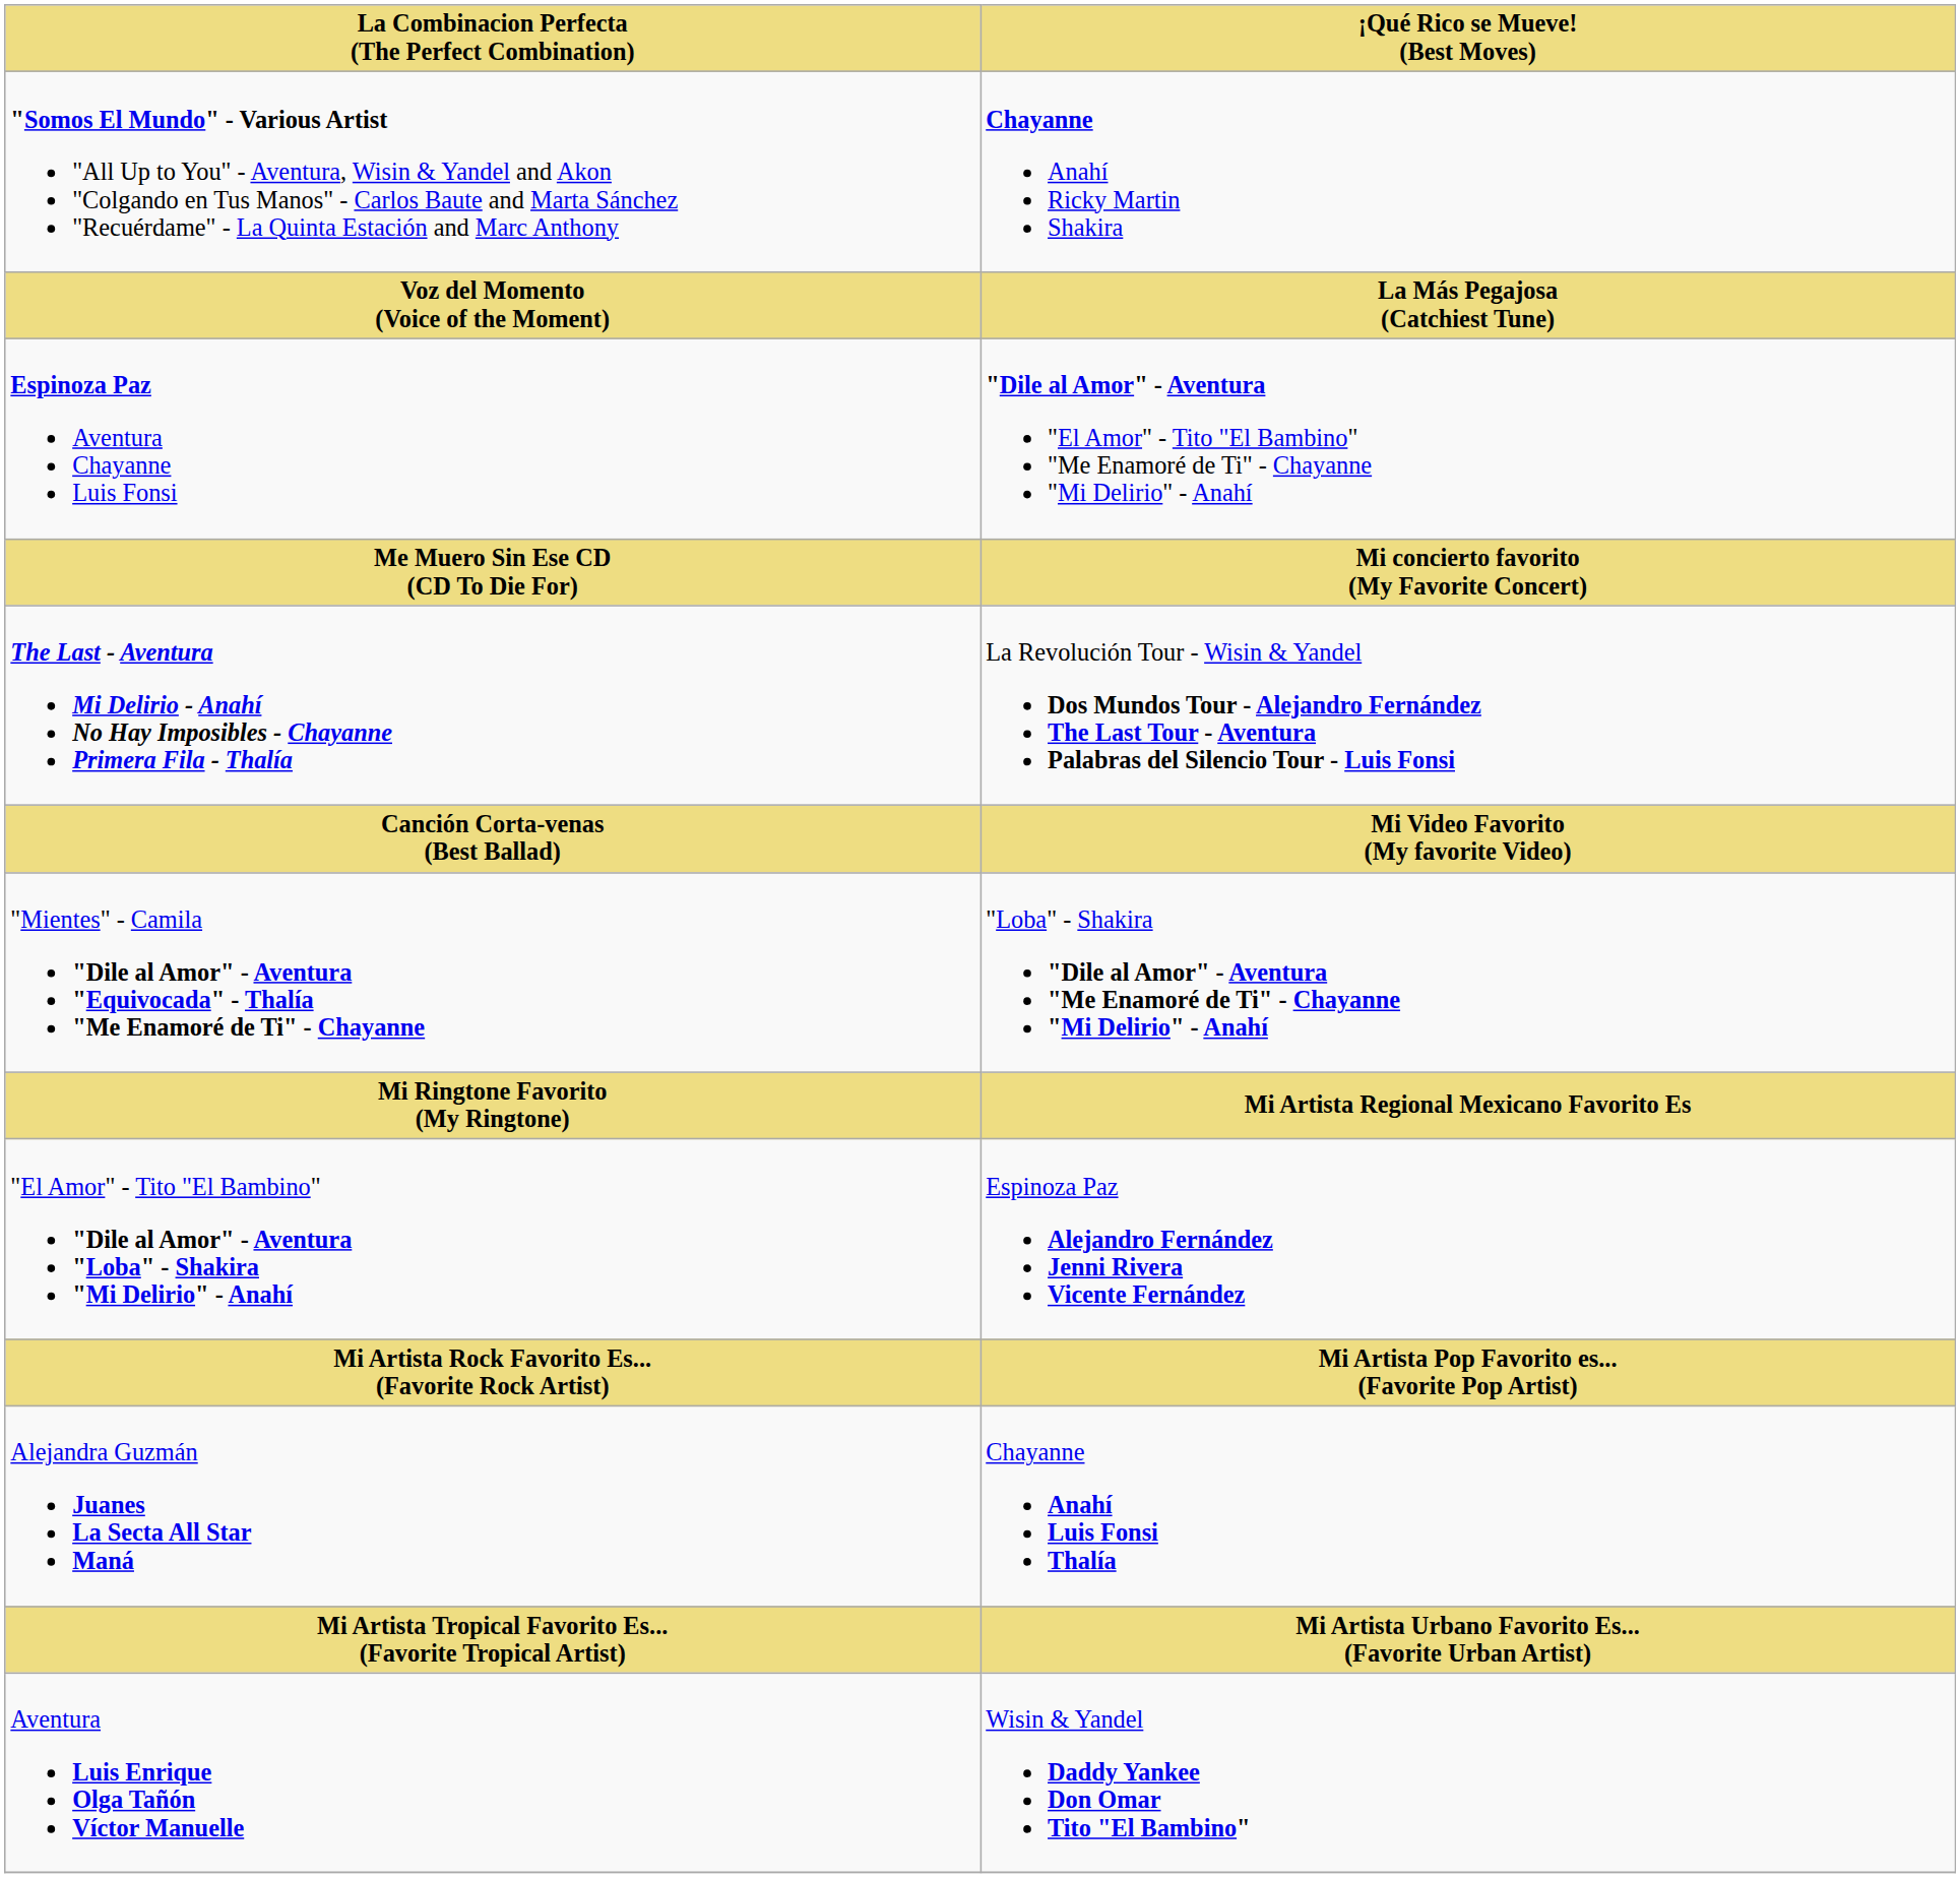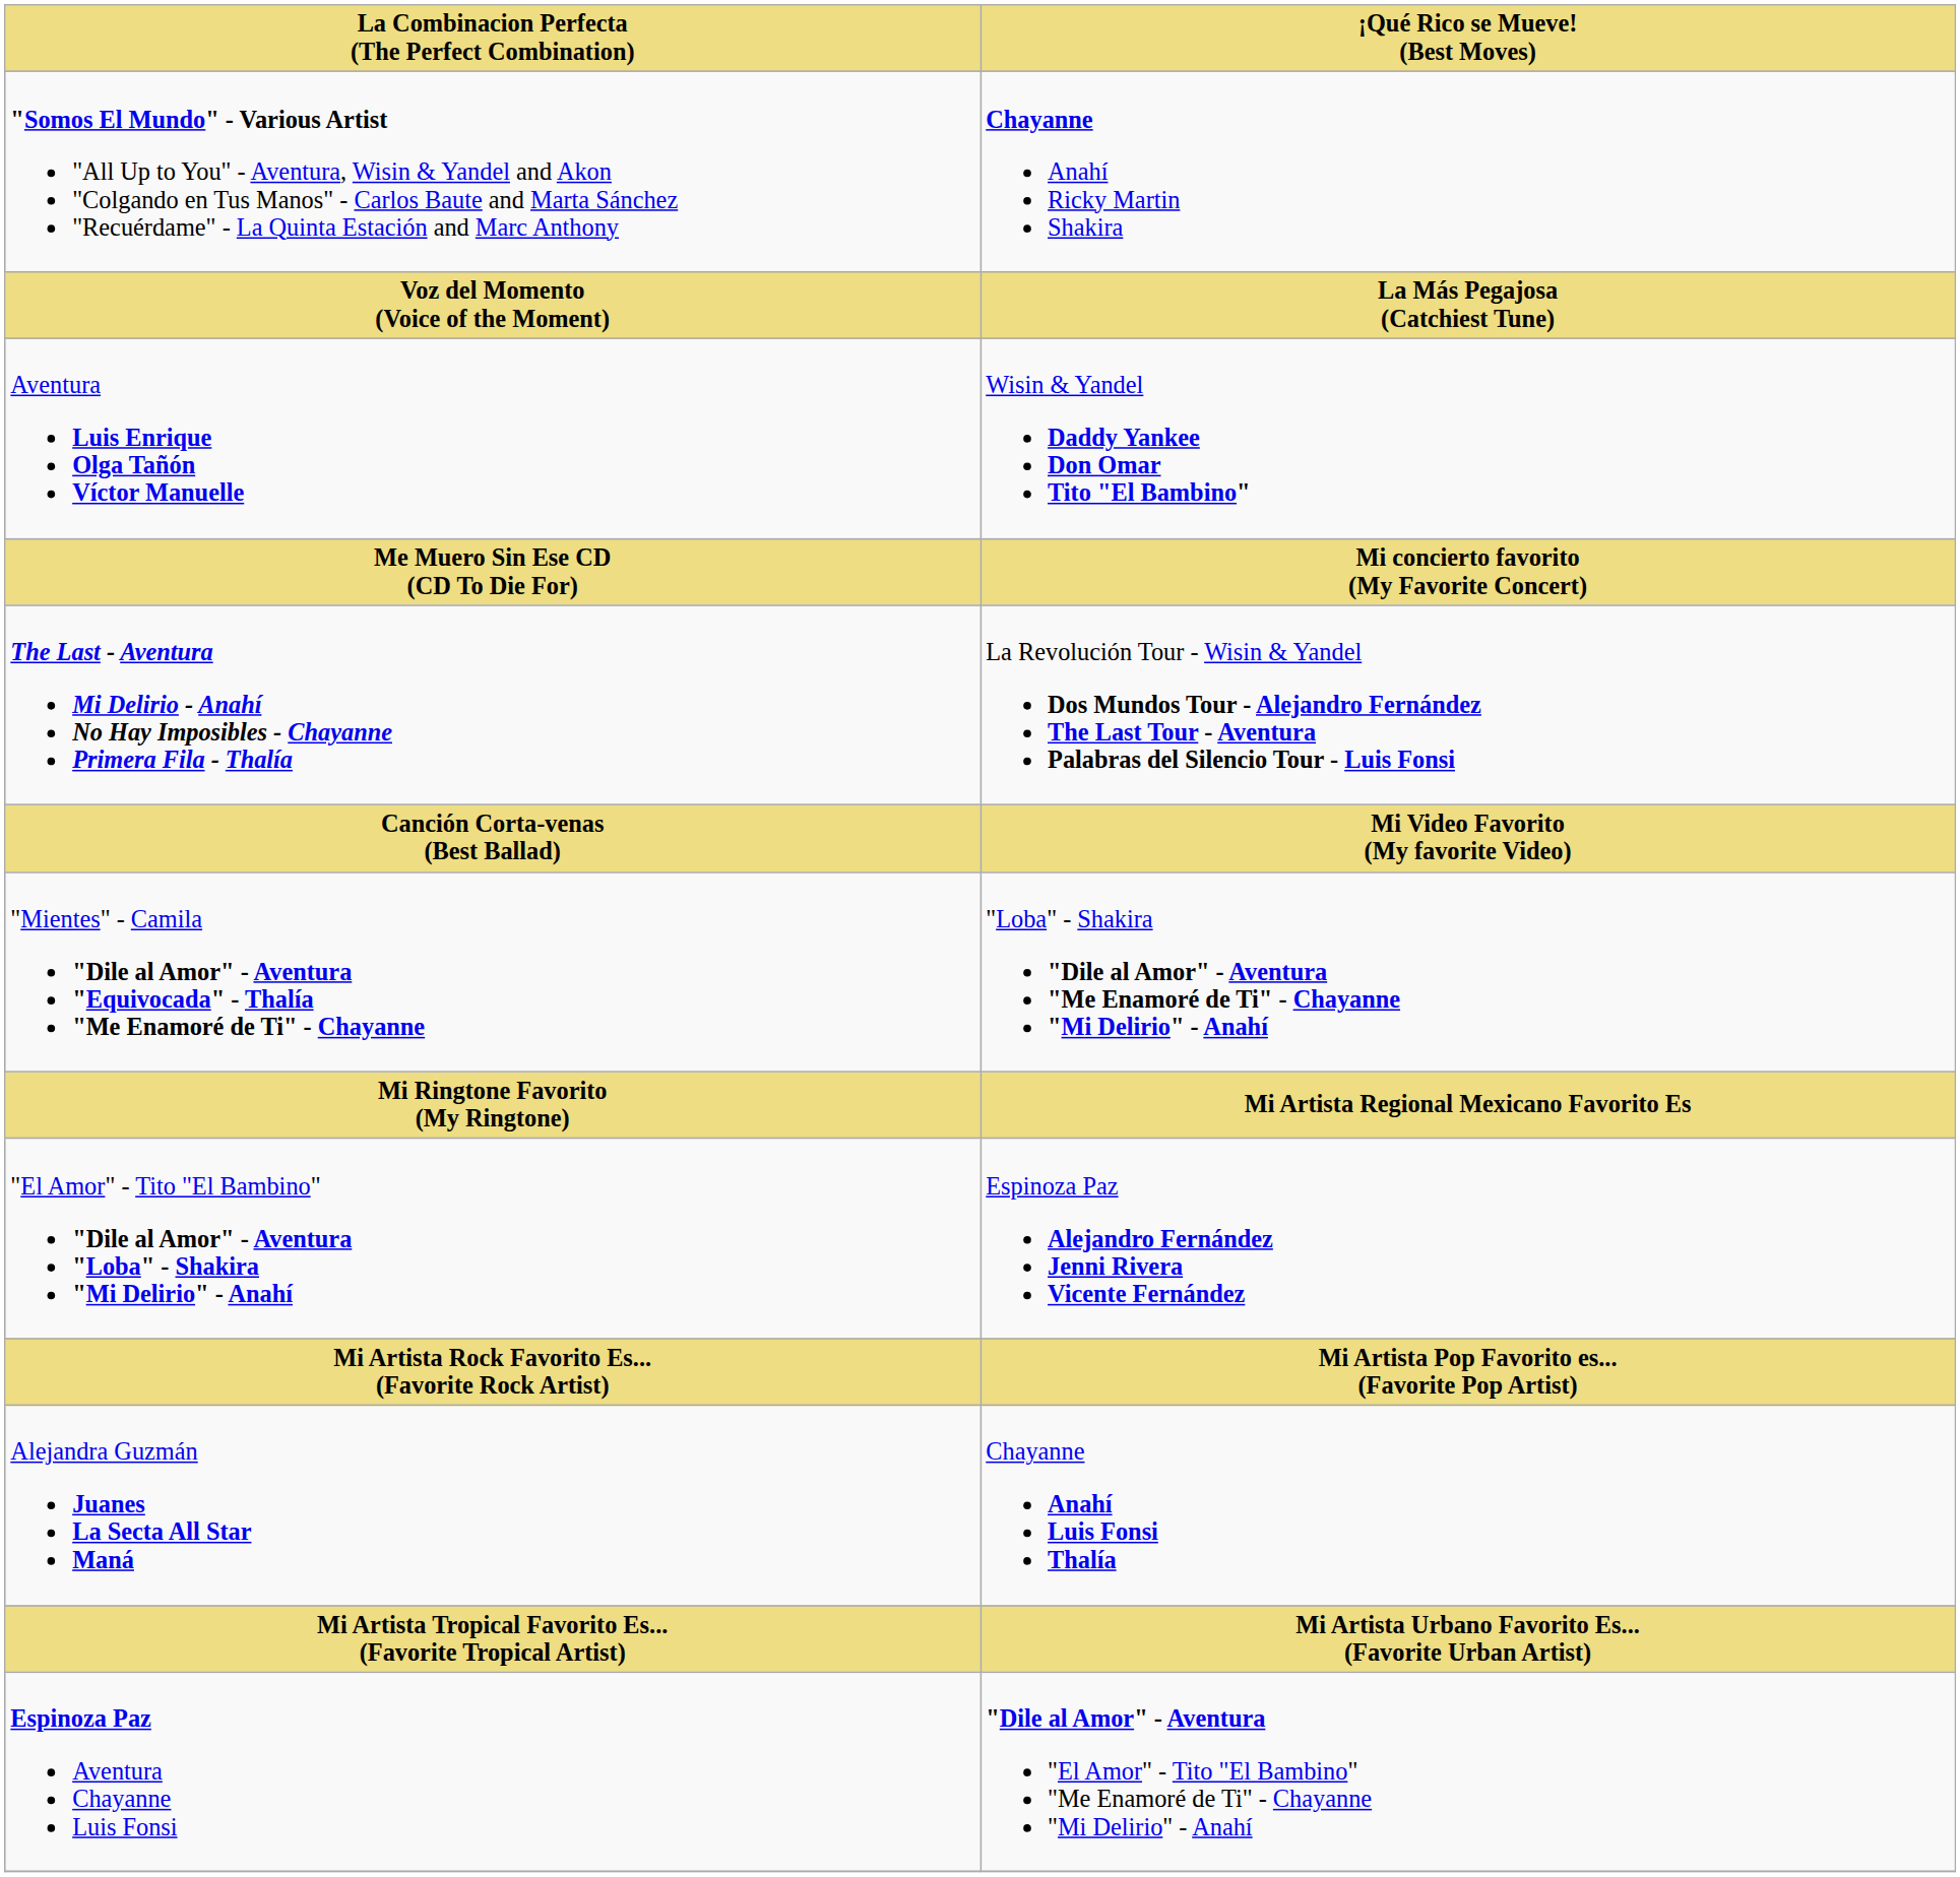rows swapped: Espinoza Paz Aventura Chayanne Luis Fonsi <-> Aventura Luis Enrique Olga Tañón Víctor Manuelle
